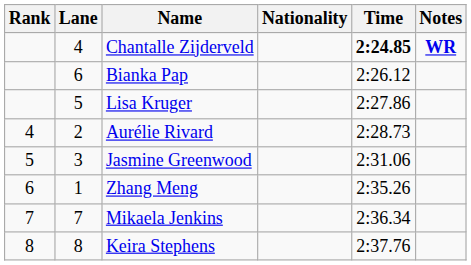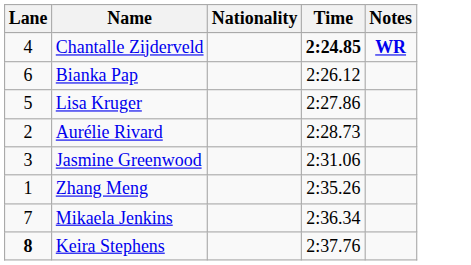- column: Rank | 4 | 5 | 6 | 7 | 8
Keira Stephens | Lane: normal -> bold
